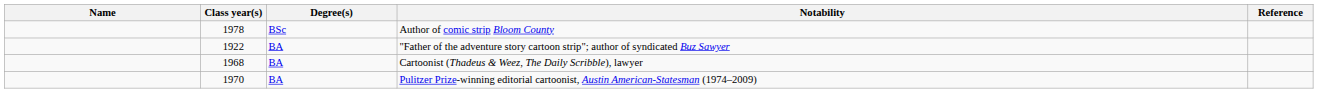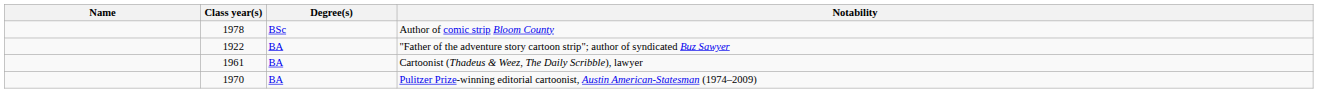- column: Reference
Cartoonist (Thadeus & Weez, The Daily Scribble), lawyer | Class year(s): 1968 -> 1961
